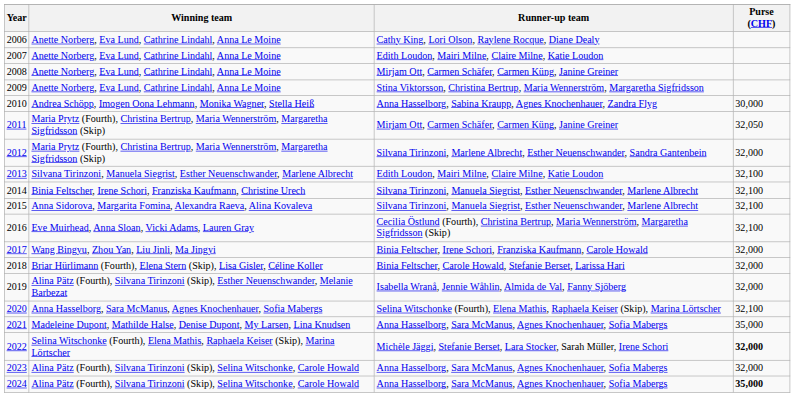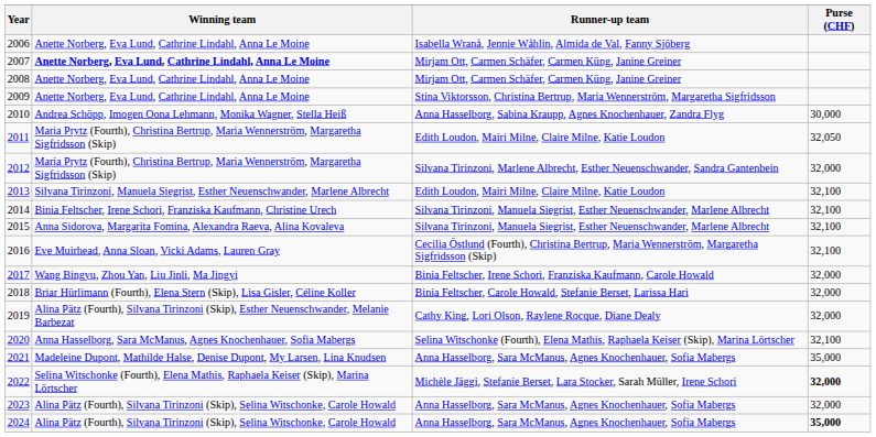2006 | Runner-up team: Cathy King, Lori Olson, Raylene Rocque, Diane Dealy -> Isabella Wranå, Jennie Wåhlin, Almida de Val, Fanny Sjöberg
2007 | Winning team: normal -> bold
2007 | Runner-up team: Edith Loudon, Mairi Milne, Claire Milne, Katie Loudon -> Mirjam Ott, Carmen Schäfer, Carmen Küng, Janine Greiner
2011 | Runner-up team: Mirjam Ott, Carmen Schäfer, Carmen Küng, Janine Greiner -> Edith Loudon, Mairi Milne, Claire Milne, Katie Loudon
2019 | Runner-up team: Isabella Wranå, Jennie Wåhlin, Almida de Val, Fanny Sjöberg -> Cathy King, Lori Olson, Raylene Rocque, Diane Dealy
